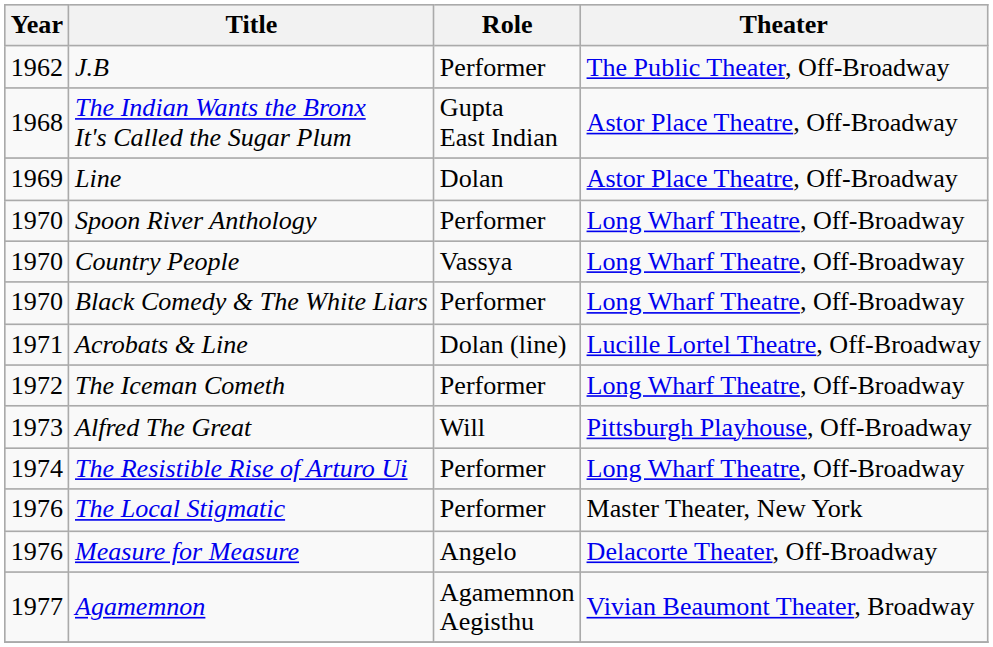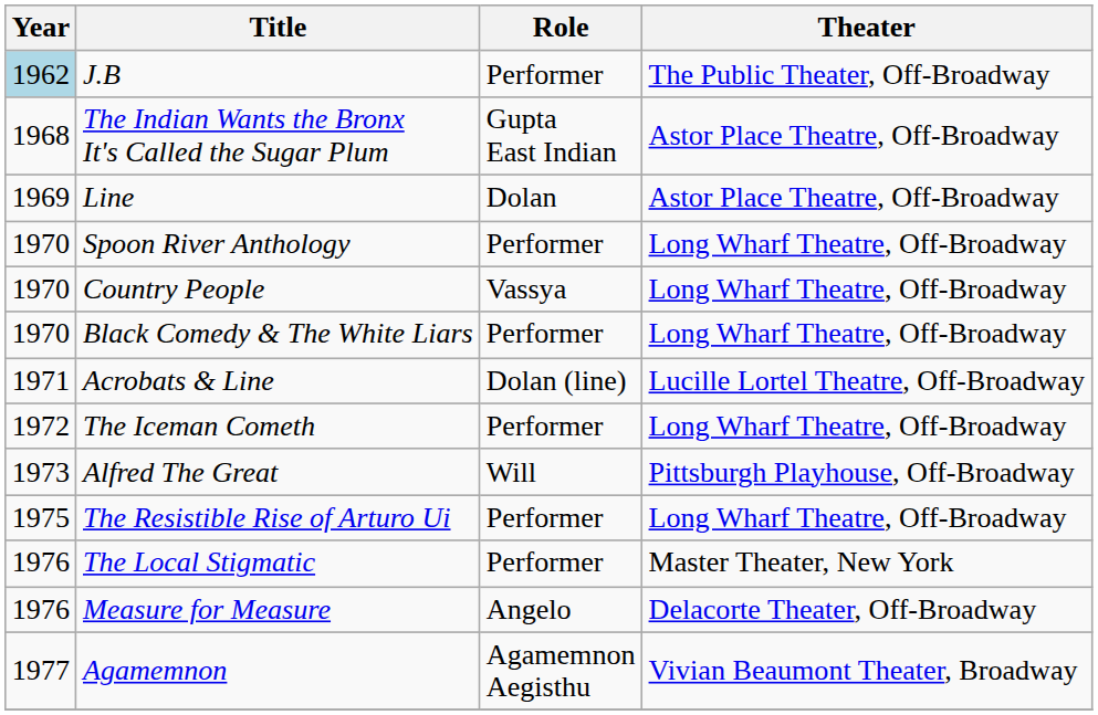J.B | Year: no background -> lightblue background
The Resistible Rise of Arturo Ui | Year: 1974 -> 1975
